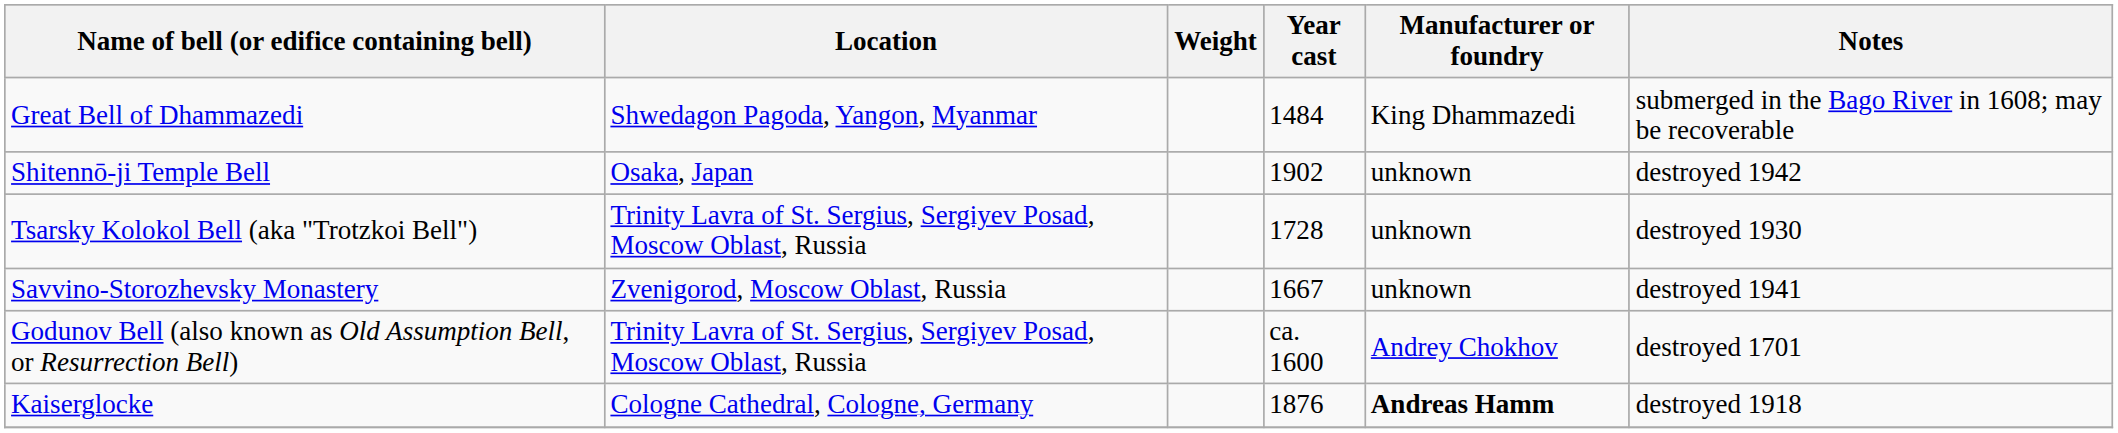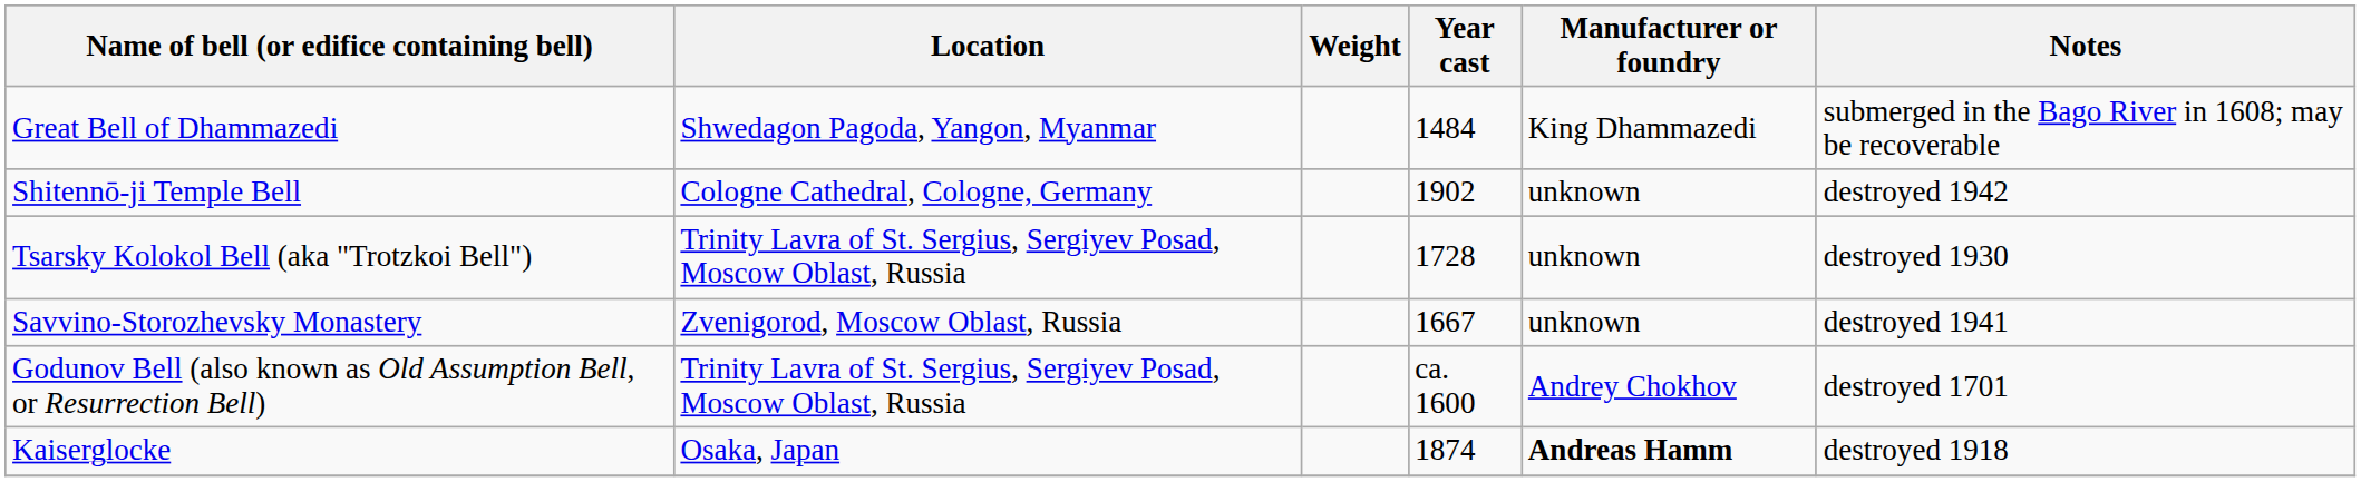Shitennō-ji Temple Bell | Location: Osaka, Japan -> Cologne Cathedral, Cologne, Germany
Kaiserglocke | Location: Cologne Cathedral, Cologne, Germany -> Osaka, Japan
Kaiserglocke | Year cast: 1876 -> 1874
